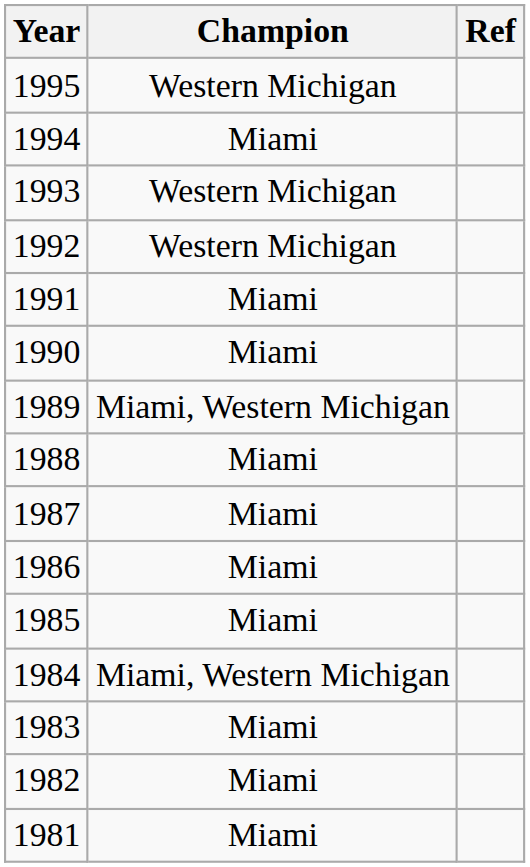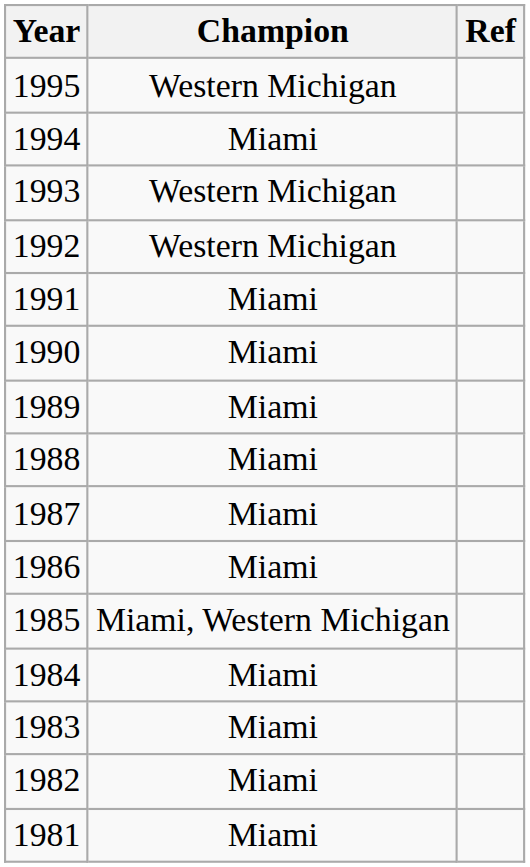1989 | Champion: Miami, Western Michigan -> Miami
1985 | Champion: Miami -> Miami, Western Michigan
1984 | Champion: Miami, Western Michigan -> Miami
